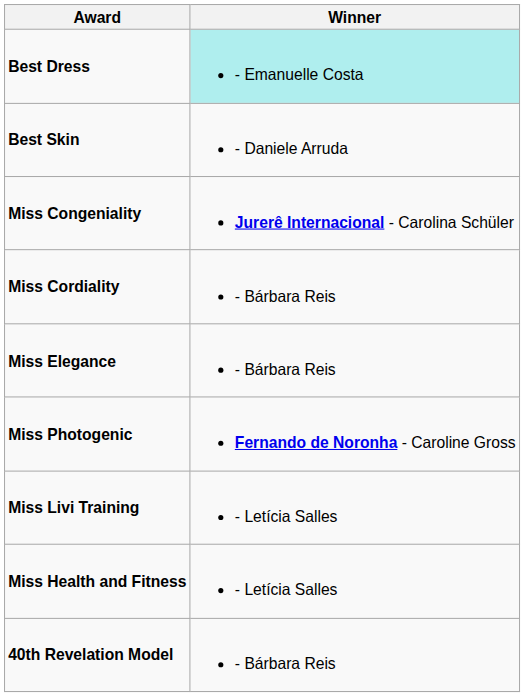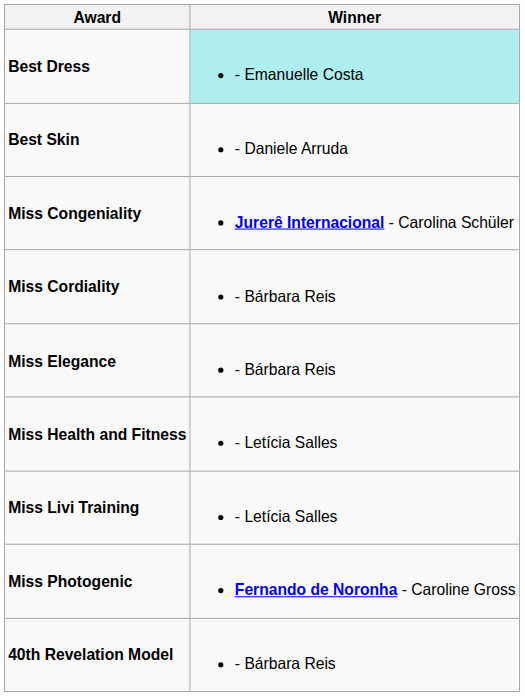rows swapped: Miss Health and Fitness <-> Miss Photogenic
